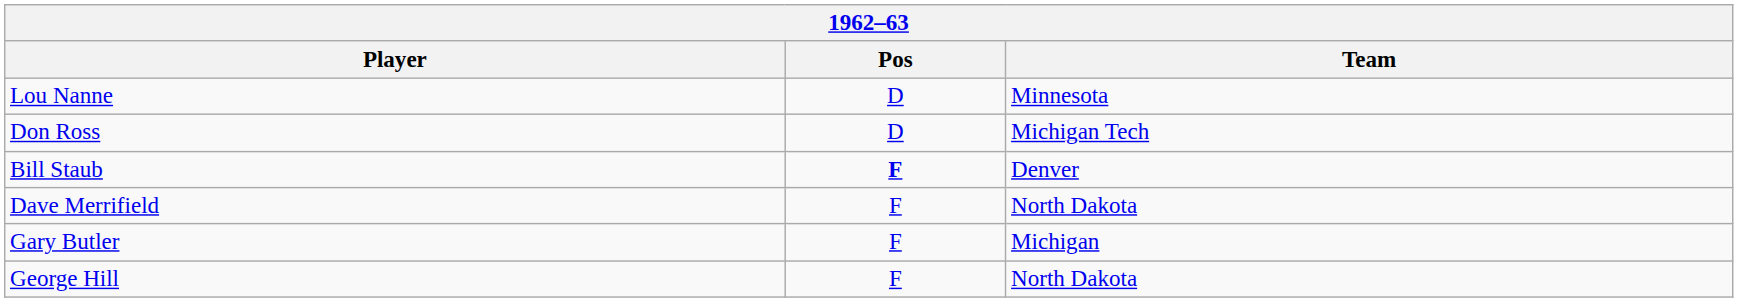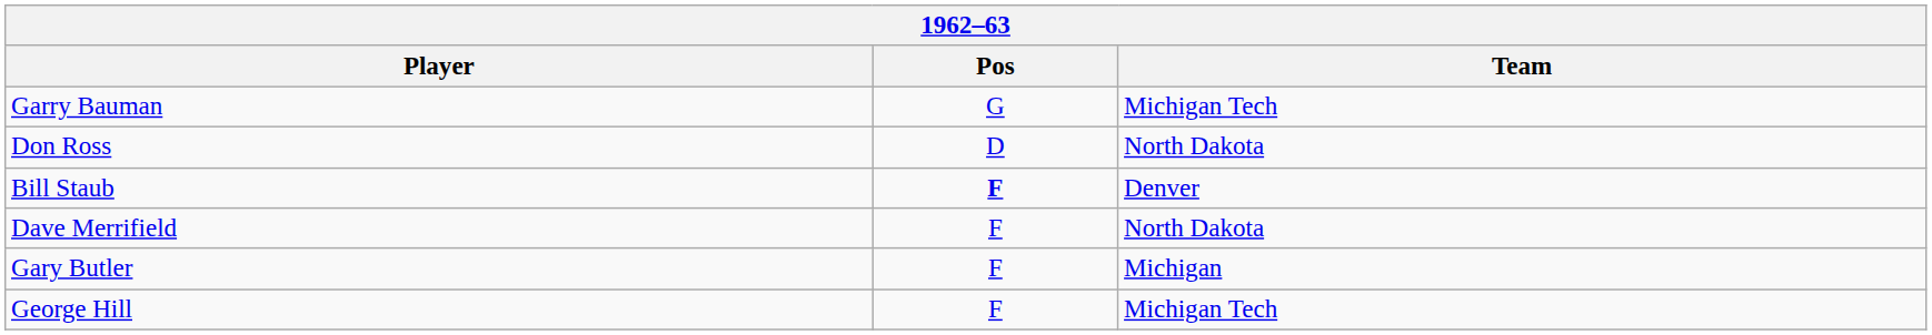+ row: Garry Bauman | G | Michigan Tech
- row: Lou Nanne | D | Minnesota
Don Ross | Team: Michigan Tech -> North Dakota
George Hill | Team: North Dakota -> Michigan Tech
